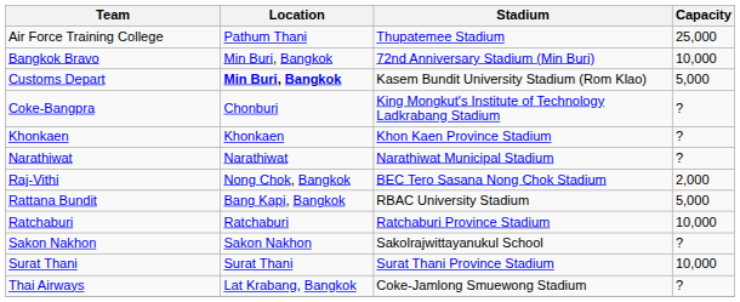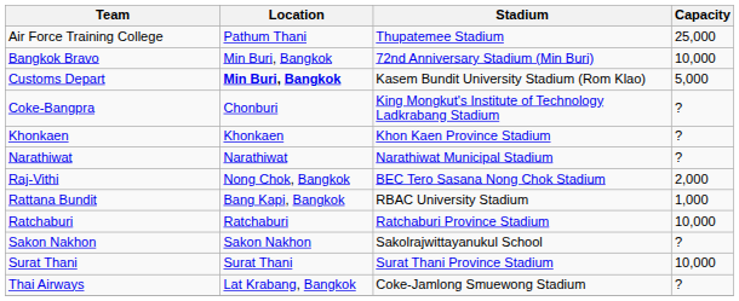Rattana Bundit | Capacity: 5,000 -> 1,000
